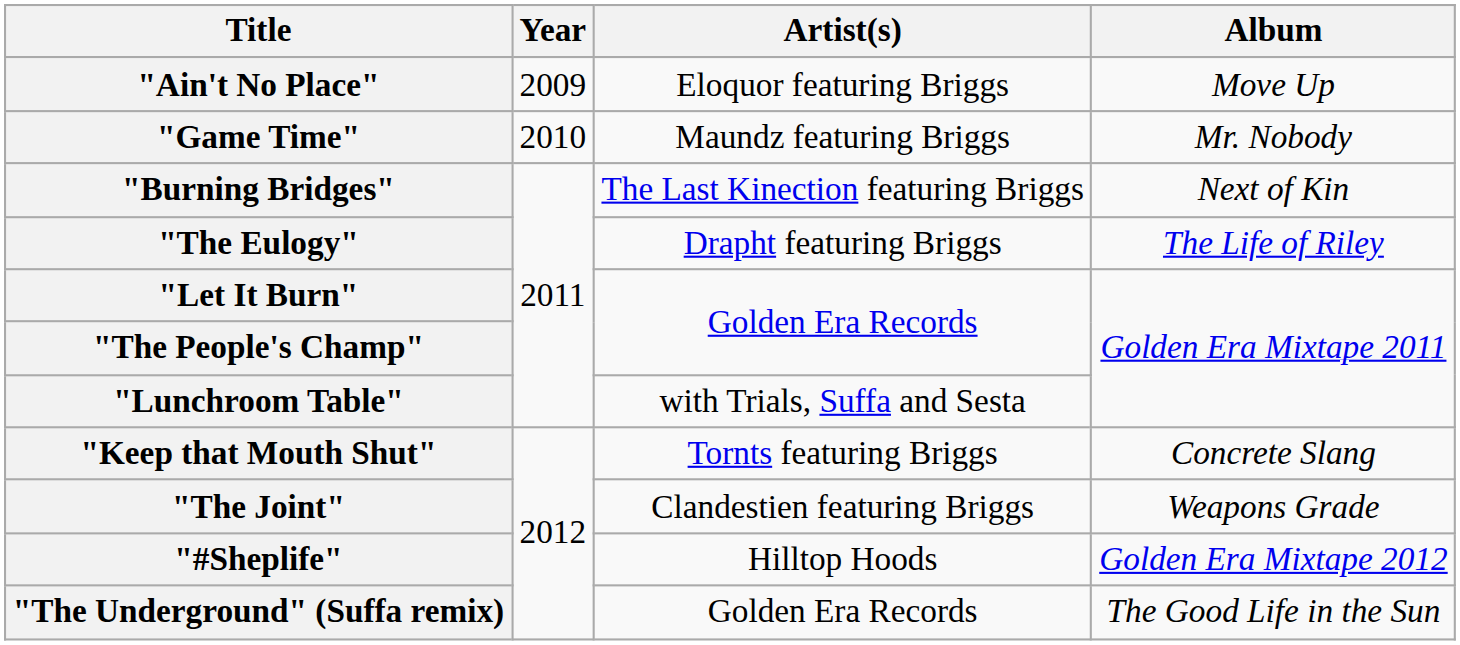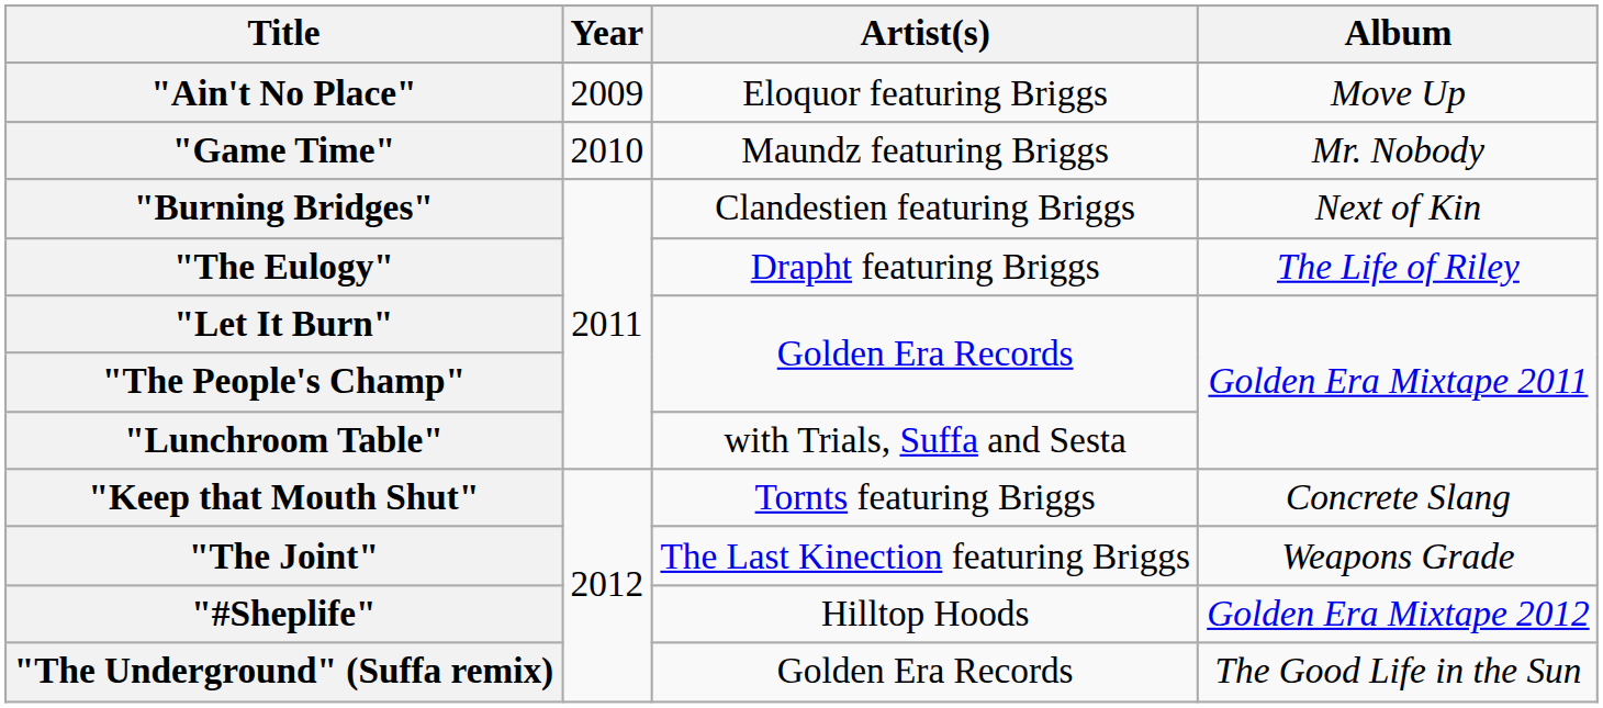"Burning Bridges" | Artist(s): The Last Kinection featuring Briggs -> Clandestien featuring Briggs
"The Joint" | Artist(s): Clandestien featuring Briggs -> The Last Kinection featuring Briggs
